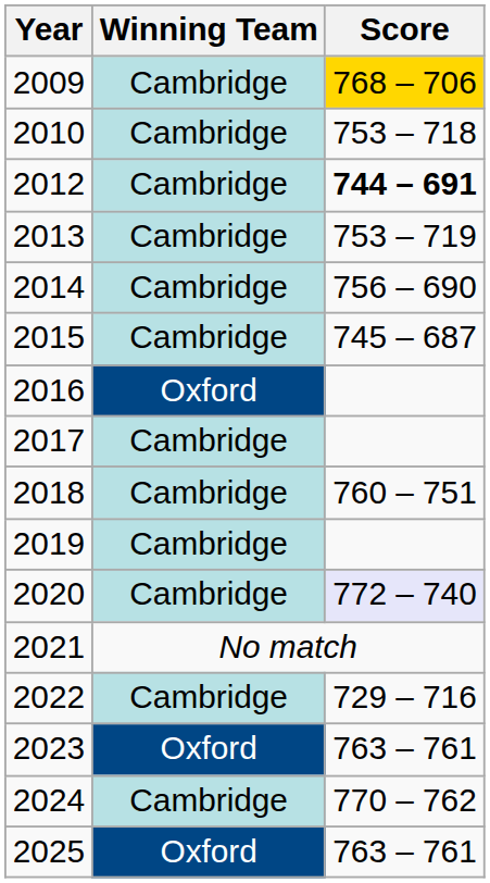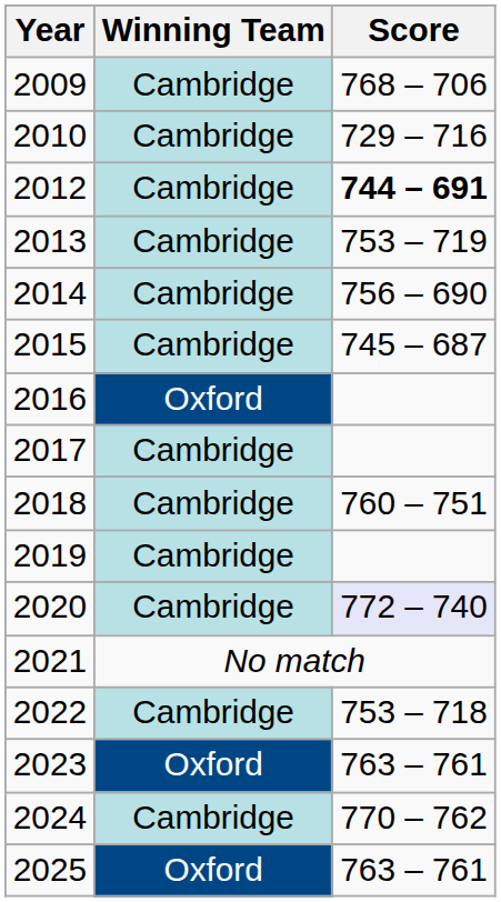2009 | Score: gold background -> no background
2010 | Score: 753 – 718 -> 729 – 716
2022 | Score: 729 – 716 -> 753 – 718
